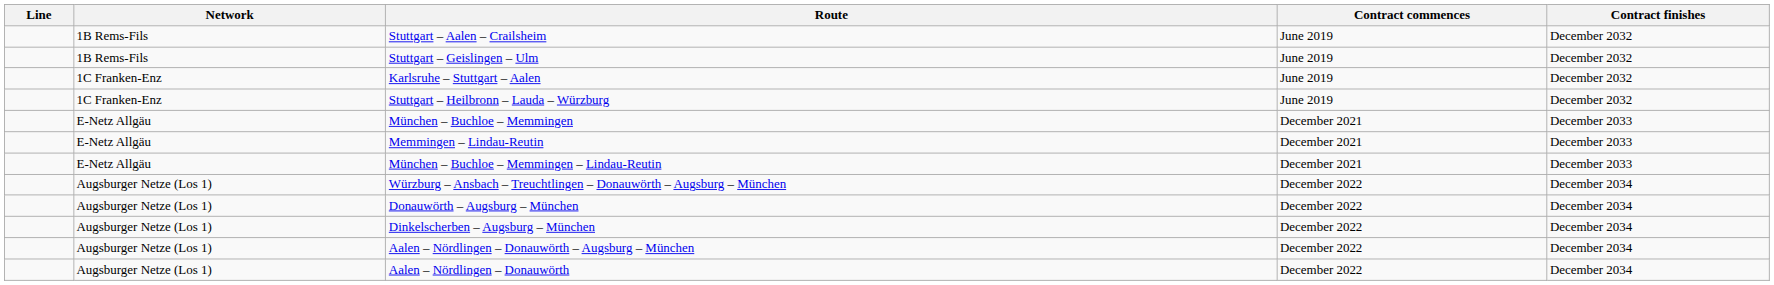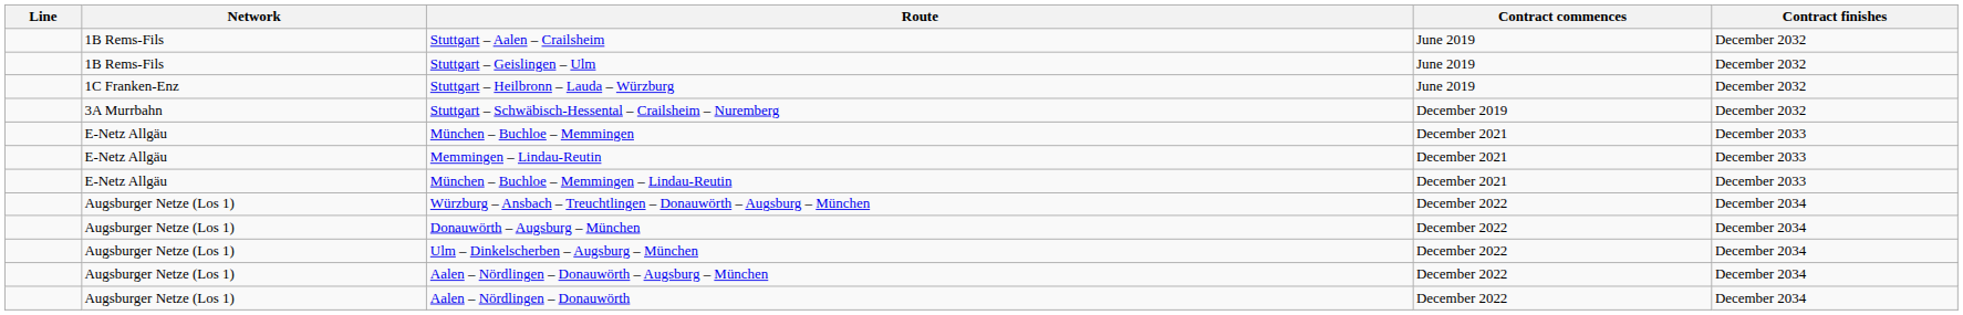- row: 1C Franken-Enz | Karlsruhe – Stuttgart – Aalen | June 2019 | December 2032
+ row: 3A Murrbahn | Stuttgart – Schwäbisch-Hessental – Crailsheim – Nuremberg | December 2019 | December 2032
+ row: Augsburger Netze (Los 1) | Ulm – Dinkelscherben – Augsburg – München | December 2022 | December 2034
- row: Augsburger Netze (Los 1) | Dinkelscherben – Augsburg – München | December 2022 | December 2034
